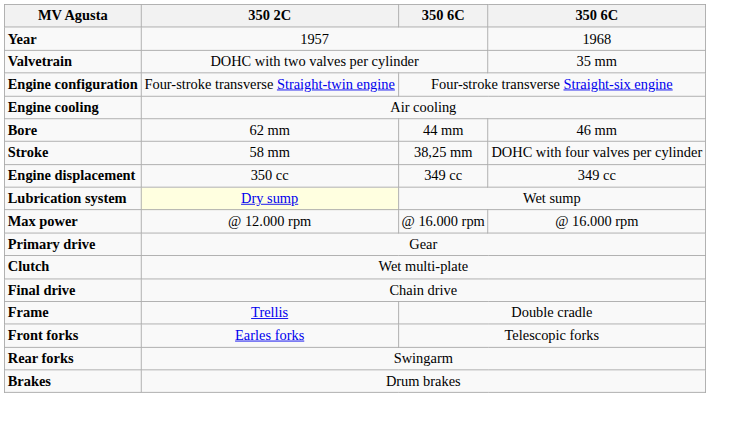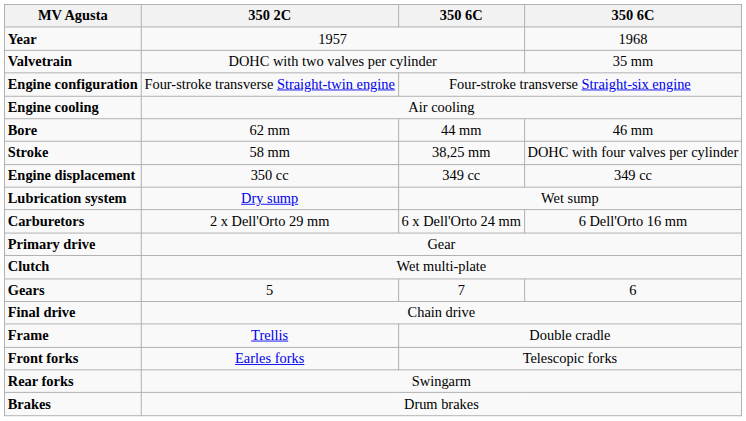Lubrication system | 350 2C: lightyellow background -> no background
+ row: Carburetors | 2 x Dell'Orto 29 mm | 6 x Dell'Orto 24 mm | 6 Dell'Orto 16 mm
- row: Max power | @ 12.000 rpm | @ 16.000 rpm | @ 16.000 rpm
+ row: Gears | 5 | 7 | 6
